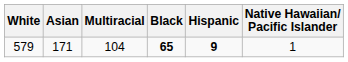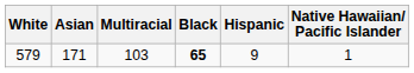579 | Multiracial: 104 -> 103
579 | Hispanic: bold -> normal
